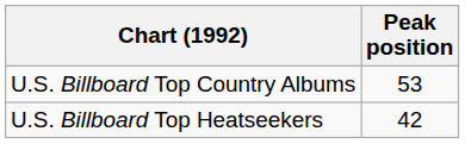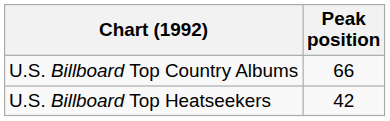U.S. Billboard Top Country Albums | Peak position: 53 -> 66
